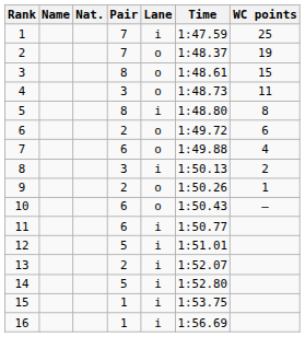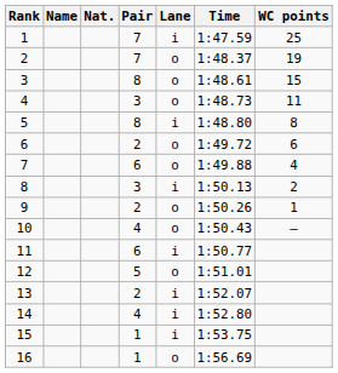10 | Pair: 6 -> 4
12 | Lane: i -> o
14 | Pair: 5 -> 4
16 | Lane: i -> o
